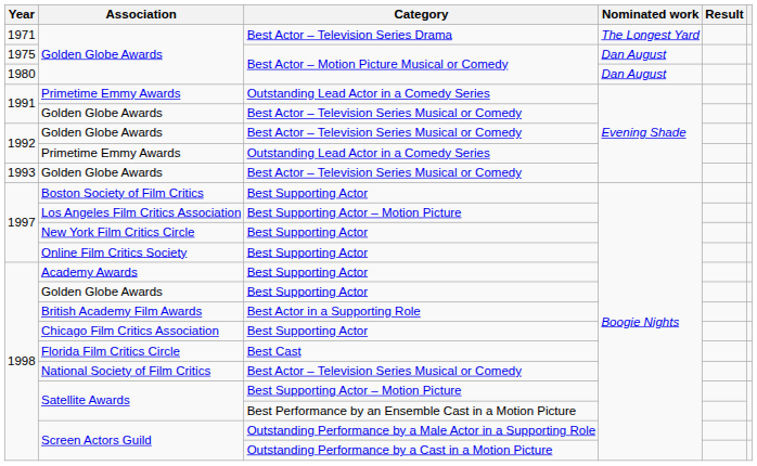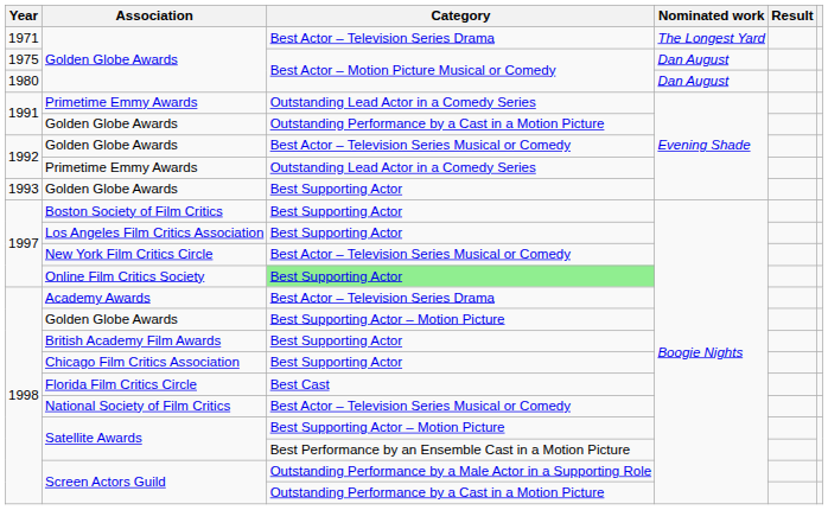1991 / Golden Globe Awards | Category: Best Actor – Television Series Musical or Comedy -> Outstanding Performance by a Cast in a Motion Picture
1993 / Golden Globe Awards | Category: Best Actor – Television Series Musical or Comedy -> Best Supporting Actor
Los Angeles Film Critics Association | Category: Best Supporting Actor – Motion Picture -> Best Supporting Actor
New York Film Critics Circle | Category: Best Supporting Actor -> Best Actor – Television Series Musical or Comedy
Online Film Critics Society | Category: no background -> lightgreen background
Academy Awards | Category: Best Supporting Actor -> Best Actor – Television Series Drama
1998 / Golden Globe Awards | Category: Best Supporting Actor -> Best Supporting Actor – Motion Picture
British Academy Film Awards | Category: Best Actor in a Supporting Role -> Best Supporting Actor
